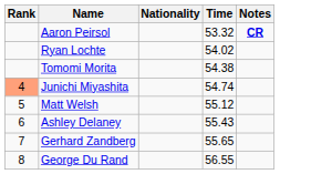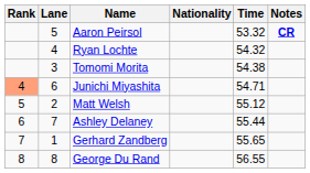+ column: Lane | 5 | 4 | 3 | 6 | 2 | 7 | 1 | 8
Ryan Lochte | Time: 54.02 -> 54.32
Junichi Miyashita | Time: 54.74 -> 54.71
Ashley Delaney | Time: 55.43 -> 55.44
